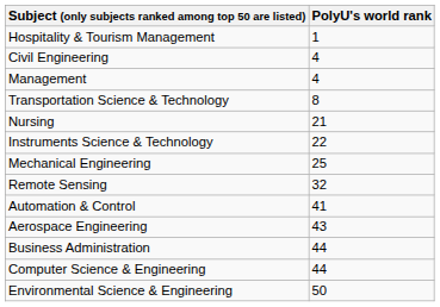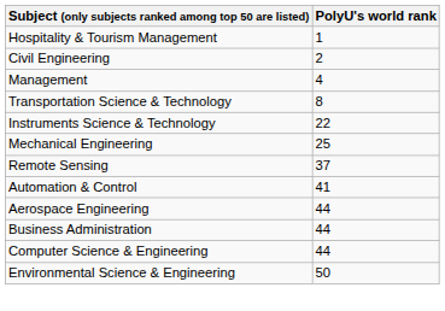Civil Engineering | PolyU's world rank: 4 -> 2
- row: Nursing | 21
Remote Sensing | PolyU's world rank: 32 -> 37
Aerospace Engineering | PolyU's world rank: 43 -> 44
